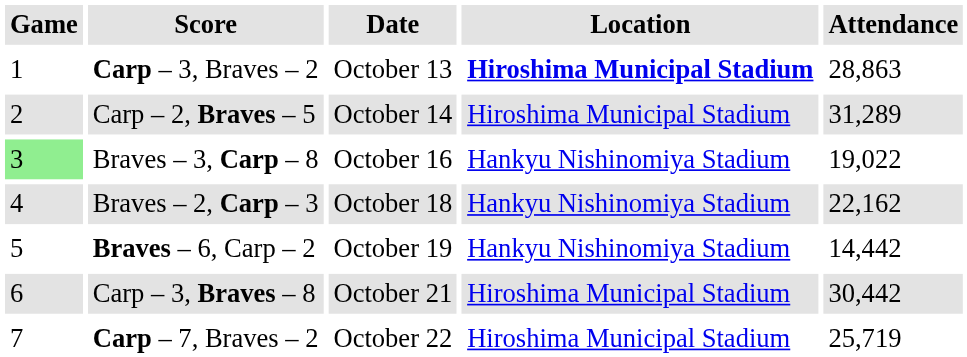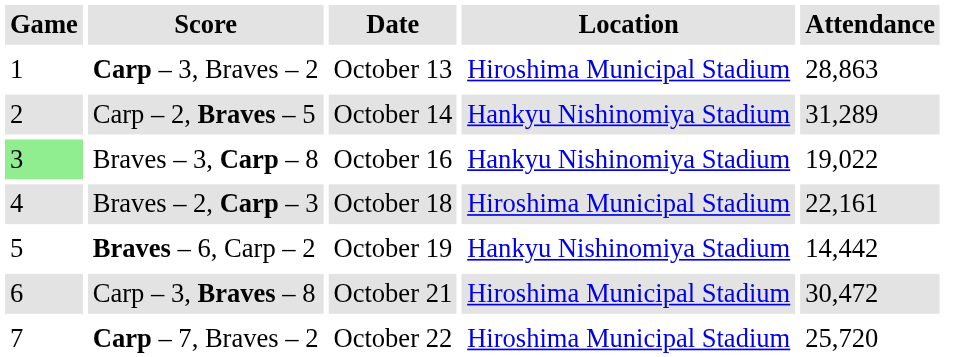Carp – 3, Braves – 2 | Location: bold -> normal
Carp – 2, Braves – 5 | Location: Hiroshima Municipal Stadium -> Hankyu Nishinomiya Stadium
Braves – 2, Carp – 3 | Location: Hankyu Nishinomiya Stadium -> Hiroshima Municipal Stadium
Braves – 2, Carp – 3 | Attendance: 22,162 -> 22,161
Carp – 3, Braves – 8 | Attendance: 30,442 -> 30,472
Carp – 7, Braves – 2 | Attendance: 25,719 -> 25,720
